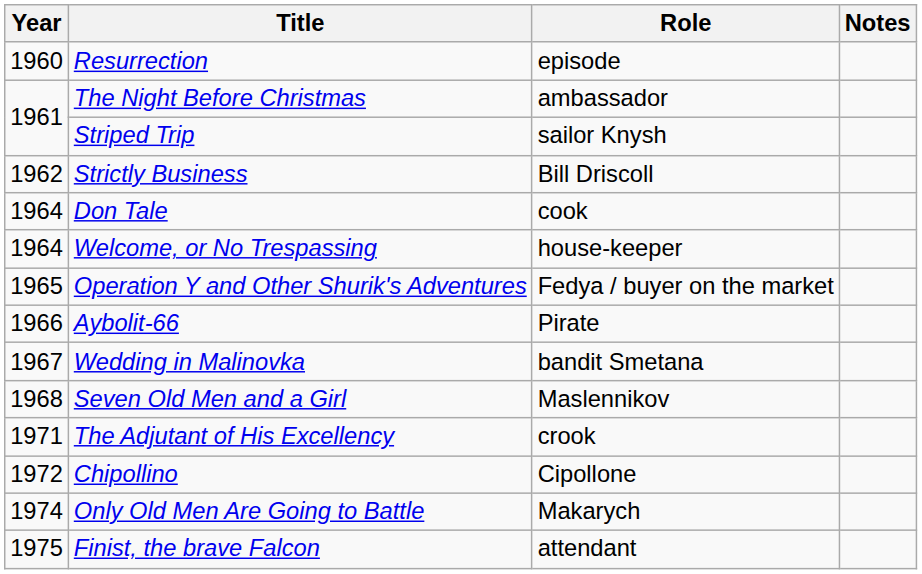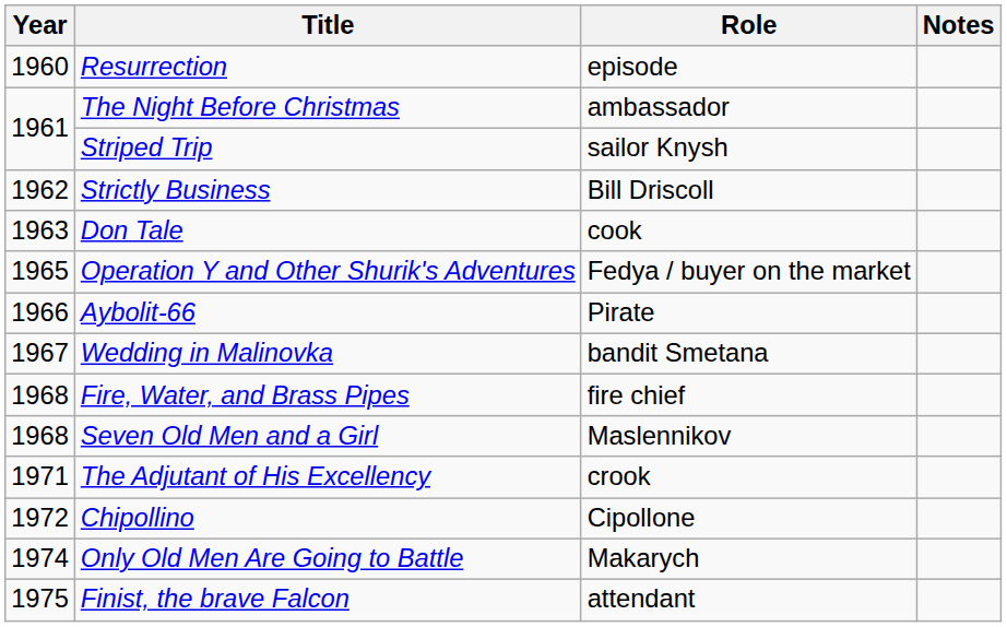Don Tale | Year: 1964 -> 1963
- row: 1964 | Welcome, or No Trespassing | house-keeper
+ row: 1968 | Fire, Water, and Brass Pipes | fire chief
